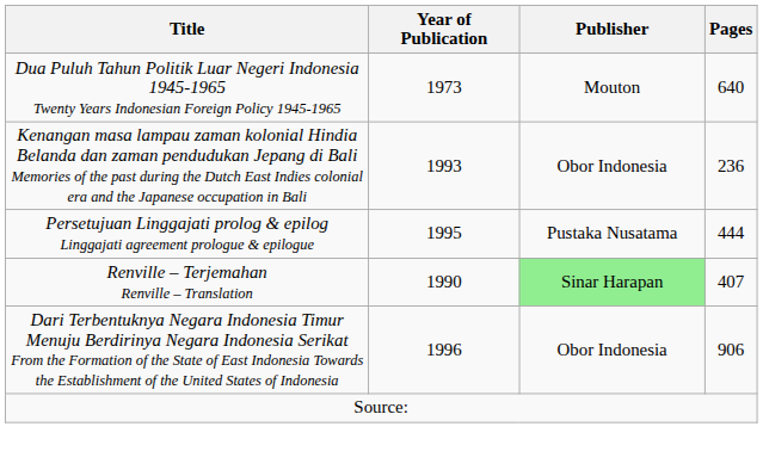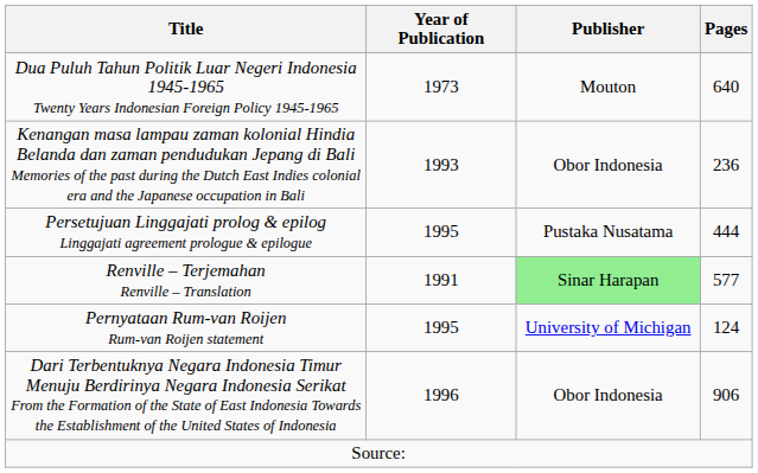Renville – Terjemahan Renville – Translation | Year of Publication: 1990 -> 1991
Renville – Terjemahan Renville – Translation | Pages: 407 -> 577
+ row: Pernyataan Rum-van Roijen Rum-van Roijen statement | 1995 | University of Michigan | 124
